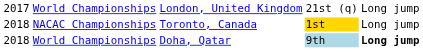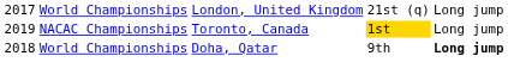NACAC Championships | column 1: 2018 -> 2019
World Championships / Doha, Qatar | column 4: lightblue background -> no background
